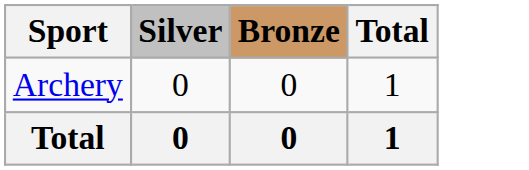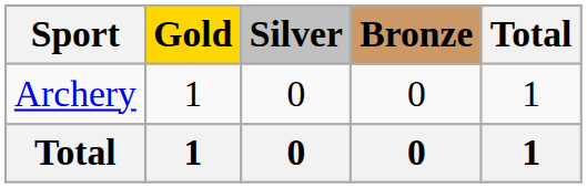+ column: Gold | 1 | 1
